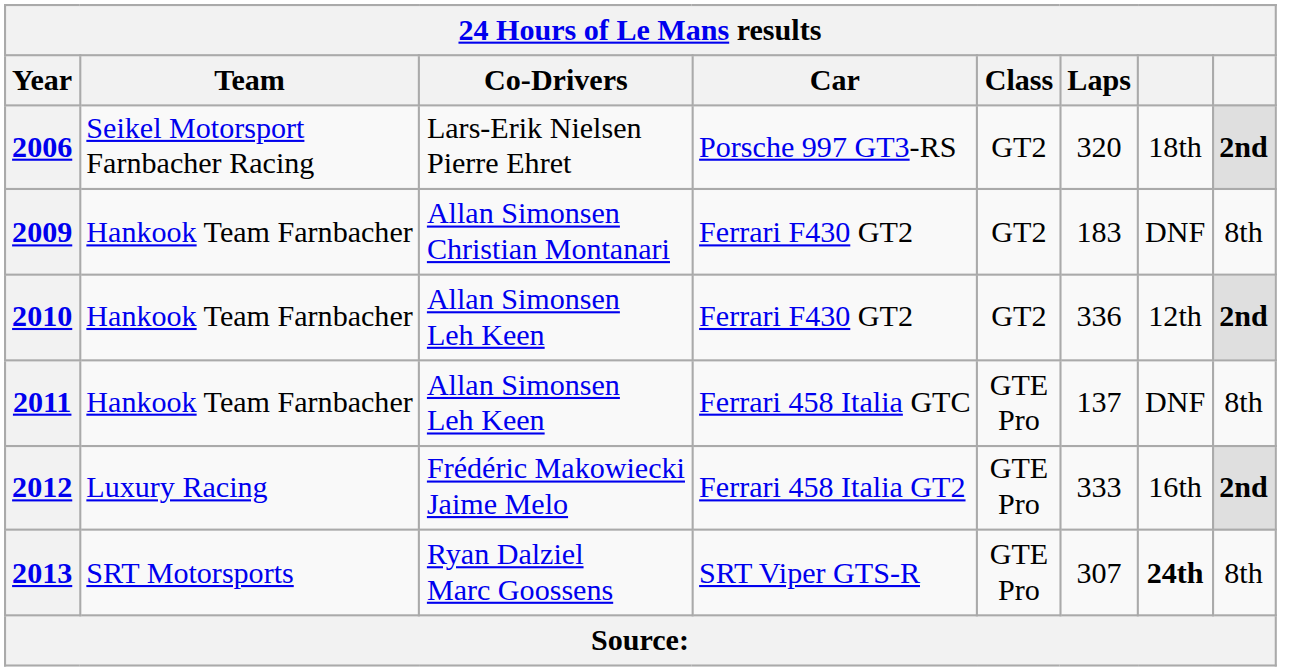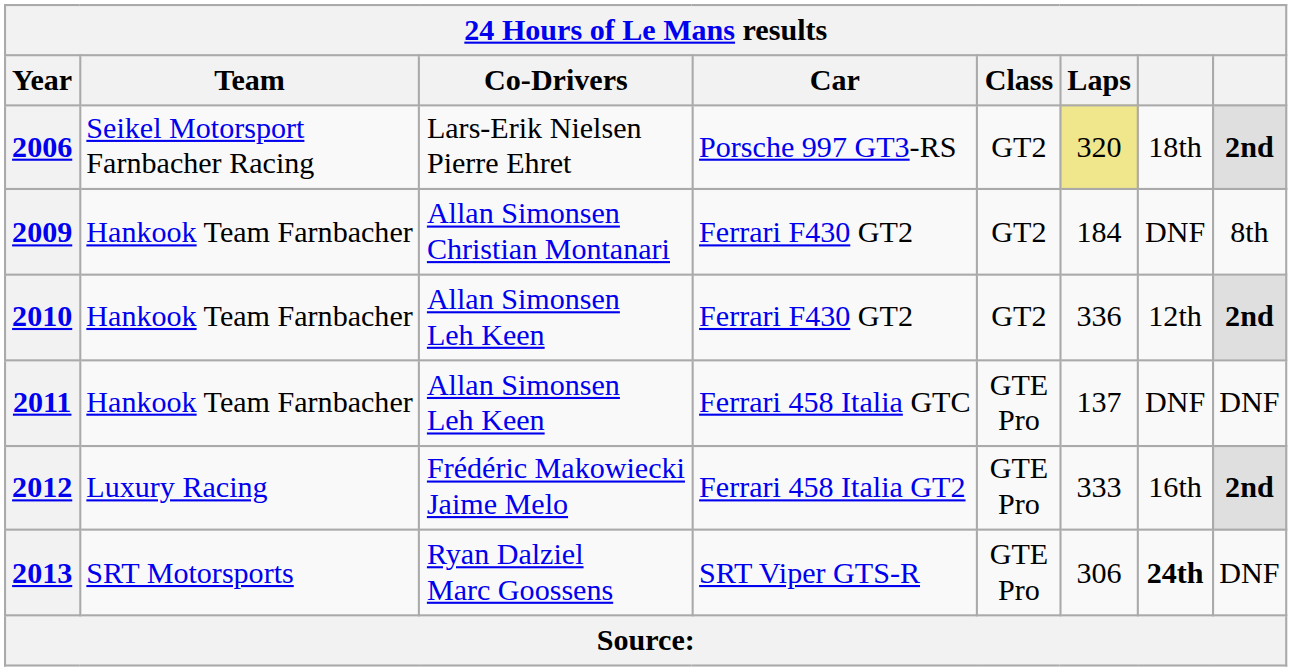2006 | Laps: no background -> khaki background
2009 | Laps: 183 -> 184
2011 | column 8: 8th -> DNF
2013 | Laps: 307 -> 306
2013 | column 8: 8th -> DNF
